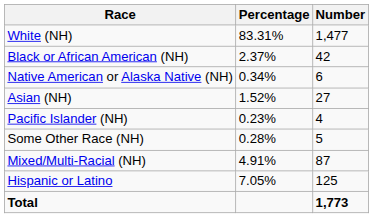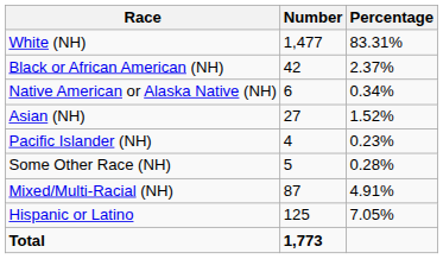columns swapped: Number <-> Percentage
